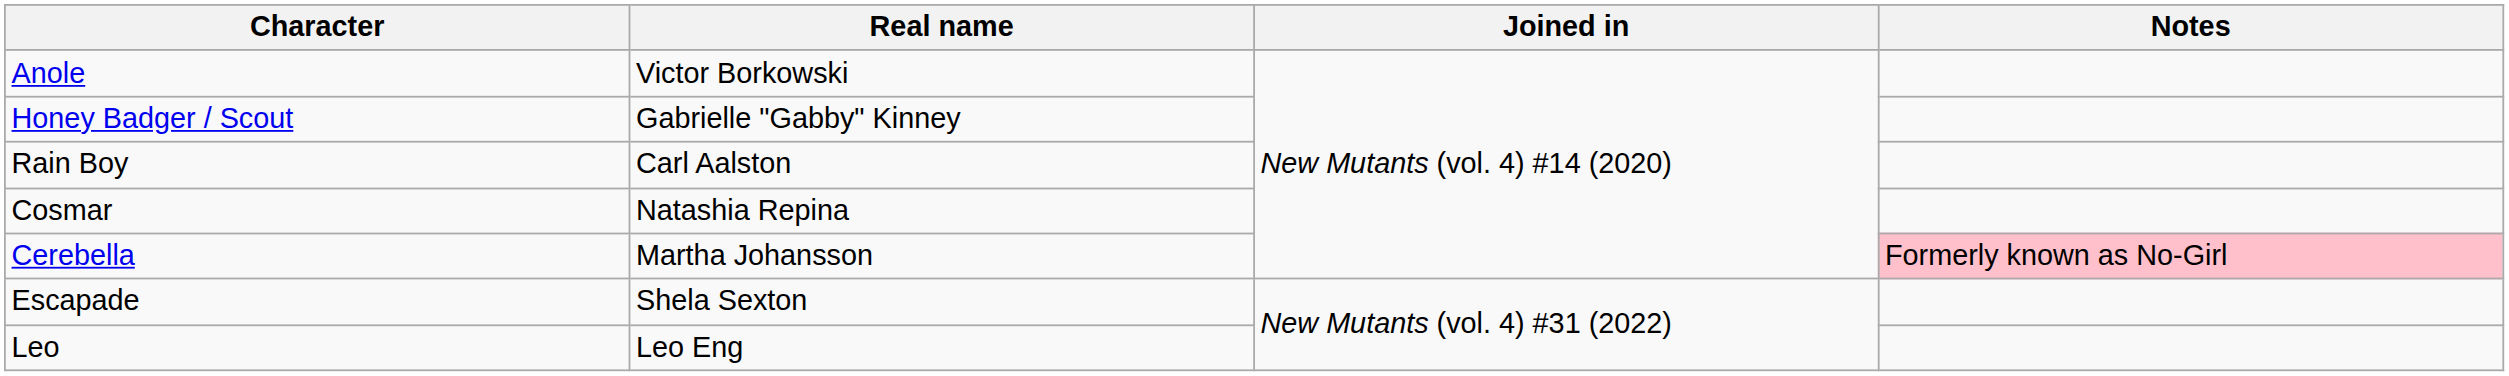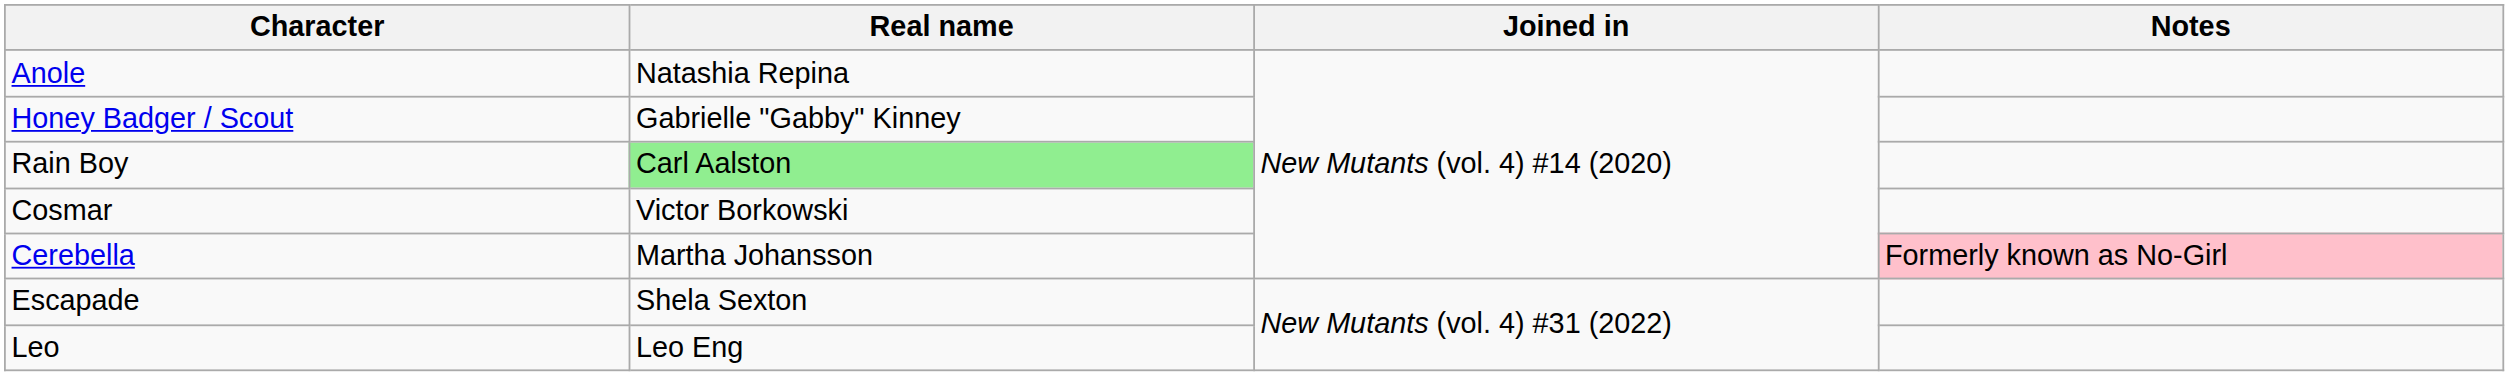Anole | Real name: Victor Borkowski -> Natashia Repina
Rain Boy | Real name: no background -> lightgreen background
Cosmar | Real name: Natashia Repina -> Victor Borkowski
